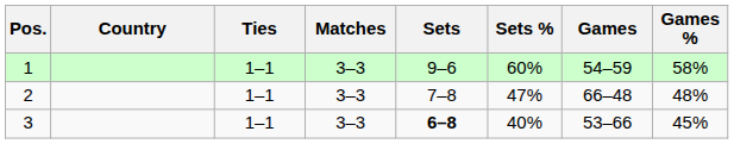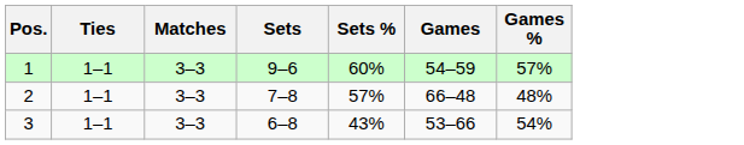- column: Country
1 | Games %: 58% -> 57%
2 | Sets %: 47% -> 57%
3 | Sets: bold -> normal
3 | Sets %: 40% -> 43%
3 | Games %: 45% -> 54%
